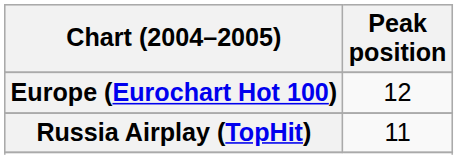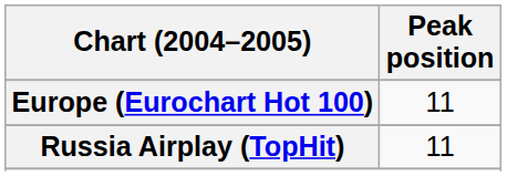Europe (Eurochart Hot 100) | Peak position: 12 -> 11
